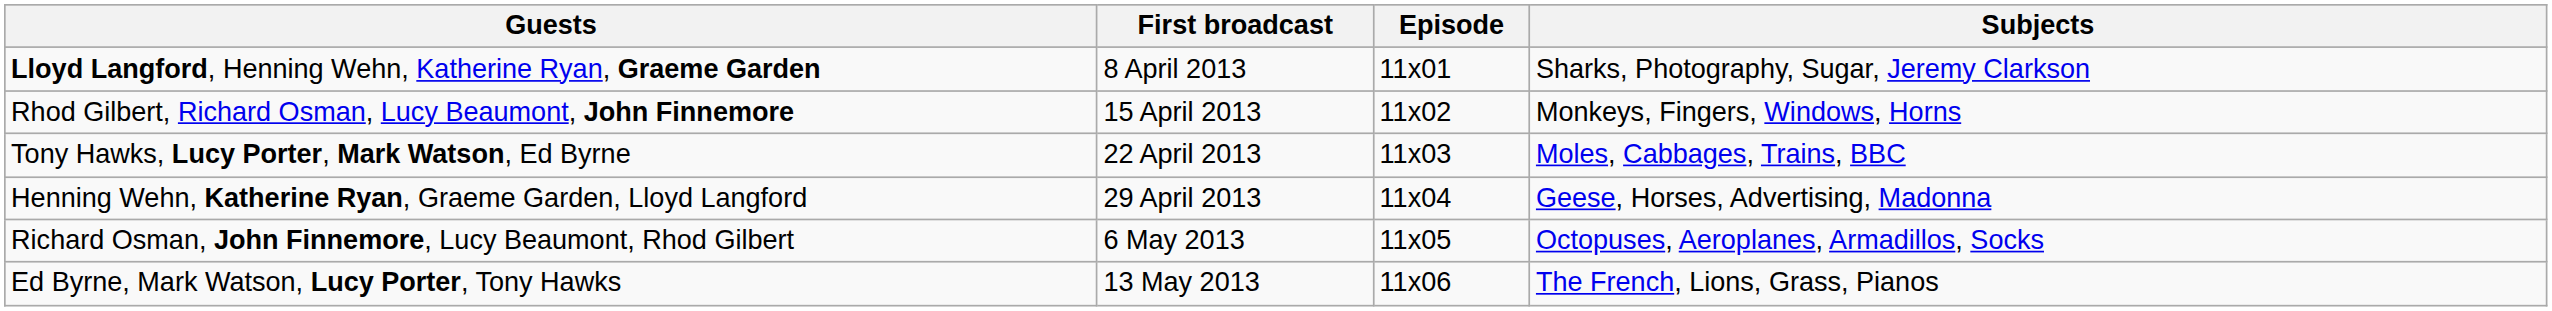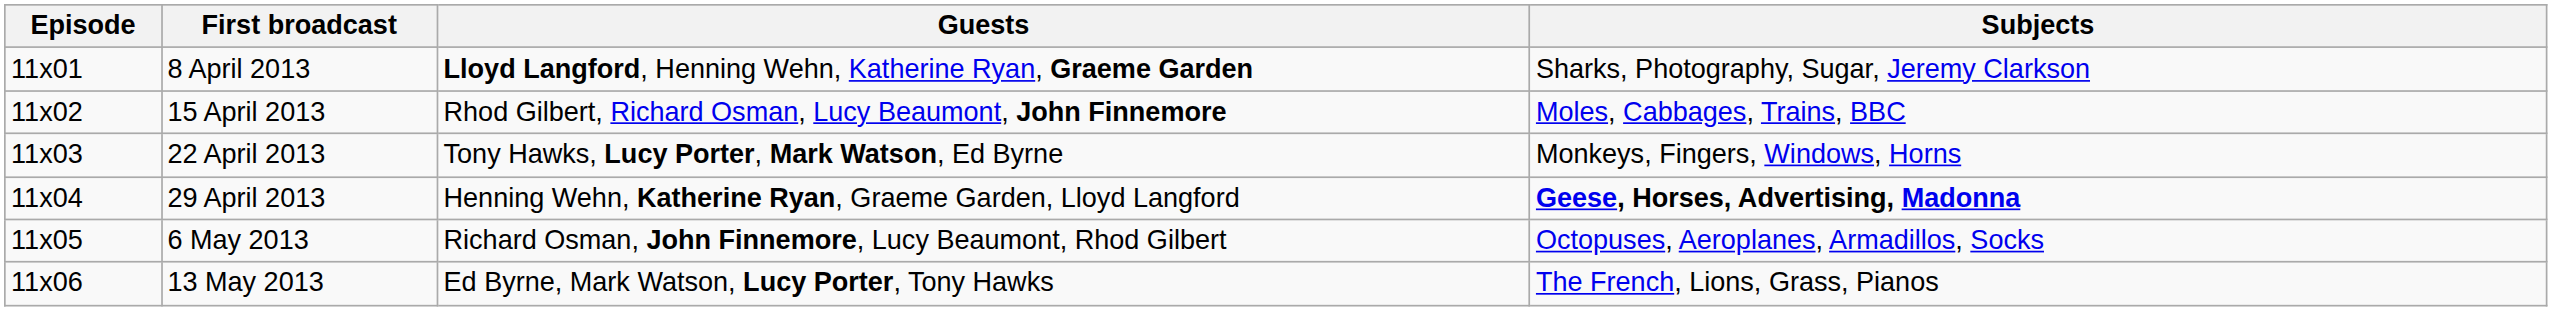columns swapped: Episode <-> Guests
15 April 2013 | Subjects: Monkeys, Fingers, Windows, Horns -> Moles, Cabbages, Trains, BBC
22 April 2013 | Subjects: Moles, Cabbages, Trains, BBC -> Monkeys, Fingers, Windows, Horns
29 April 2013 | Subjects: normal -> bold
